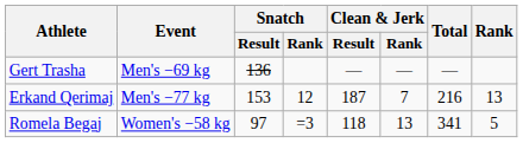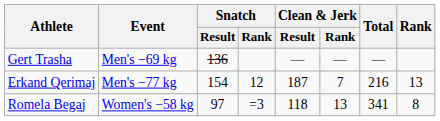Erkand Qerimaj | Snatch / Result: 153 -> 154
Romela Begaj | Rank: 5 -> 8
